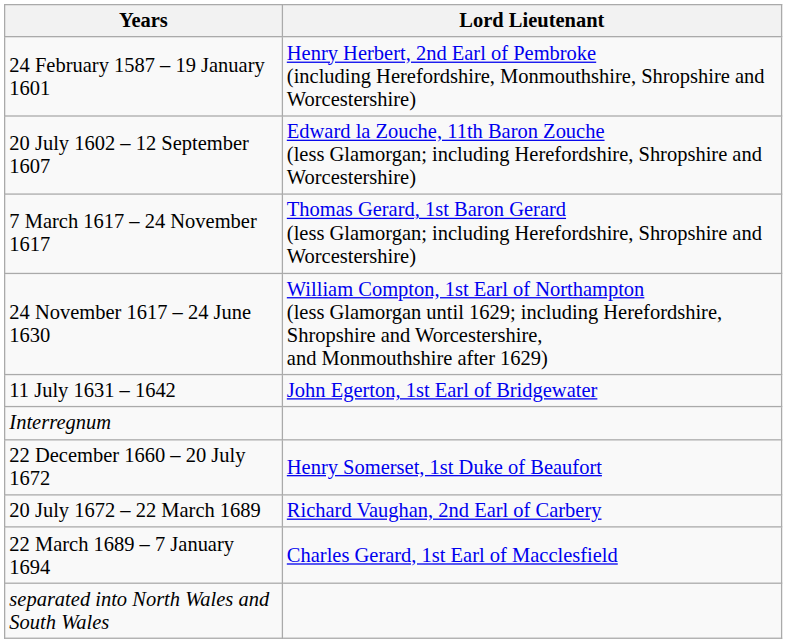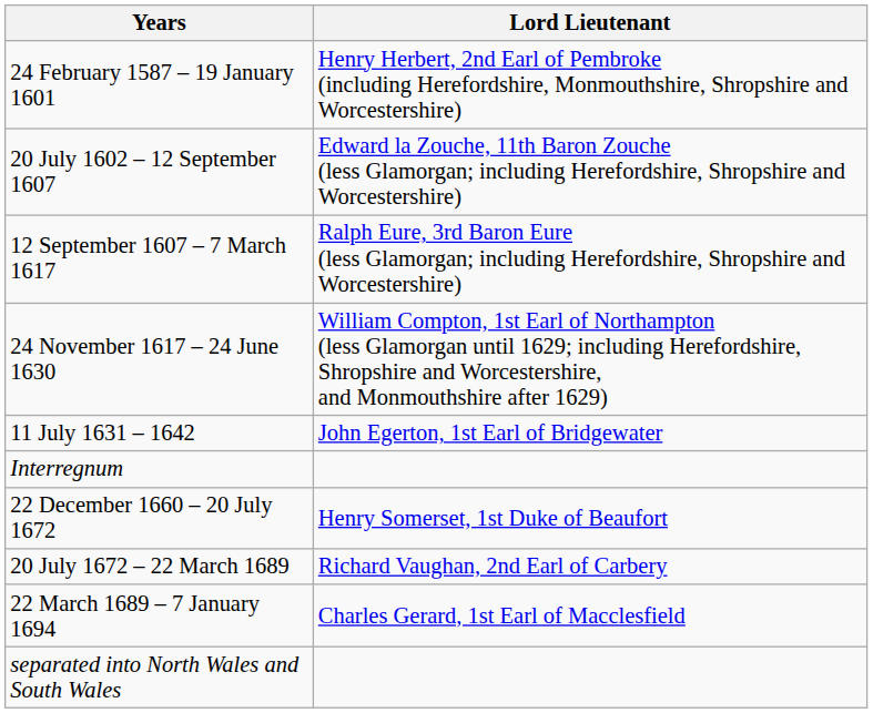+ row: 12 September 1607 – 7 March 1617 | Ralph Eure, 3rd Baron Eure (less Glamorgan; including Herefordshire, Shropshire and Worcestershire)
- row: 7 March 1617 – 24 November 1617 | Thomas Gerard, 1st Baron Gerard (less Glamorgan; including Herefordshire, Shropshire and Worcestershire)
